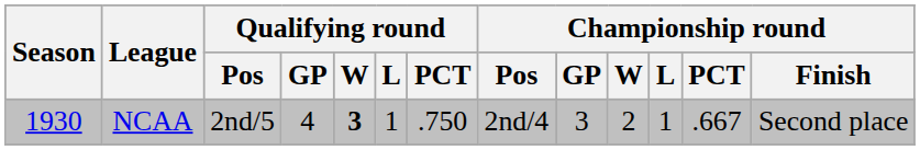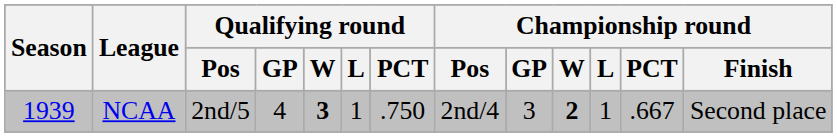NCAA | Season: 1930 -> 1939
NCAA | Championship round / W: normal -> bold
